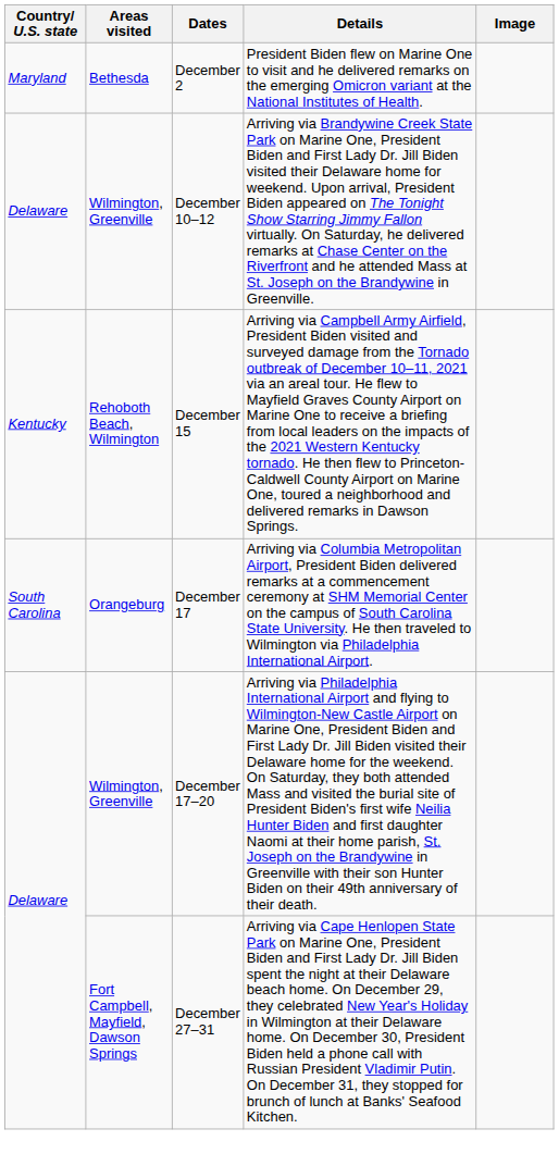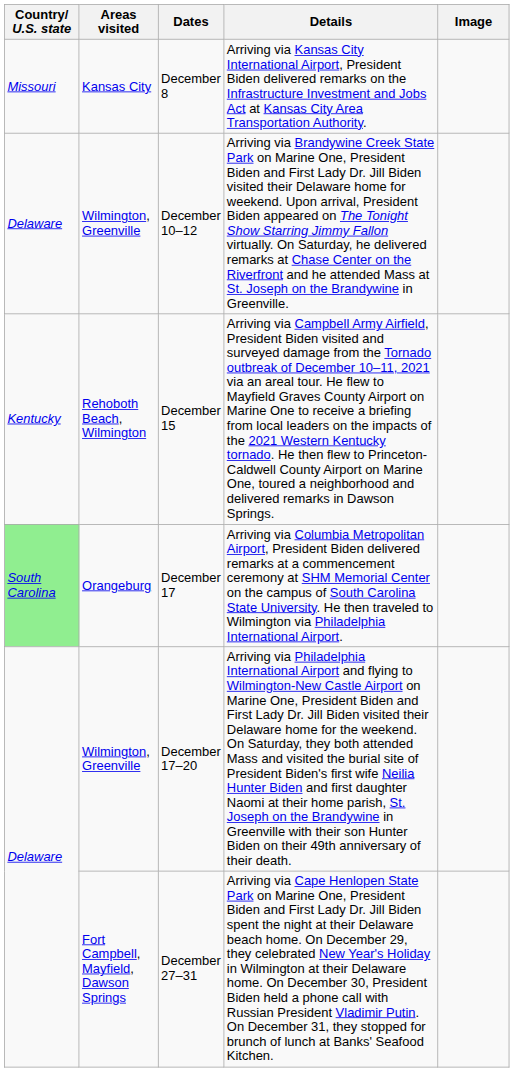- row: Maryland | Bethesda | December 2 | President Biden flew on Marine One to visit and he delivered remarks on the emerging Omicron variant at the National Institutes of Health.
+ row: Missouri | Kansas City | December 8 | Arriving via Kansas City International Airport, President Biden delivered remarks on the Infrastructure Investment and Jobs Act at Kansas City Area Transportation Authority.
December 17 | Country/ U.S. state: no background -> lightgreen background
